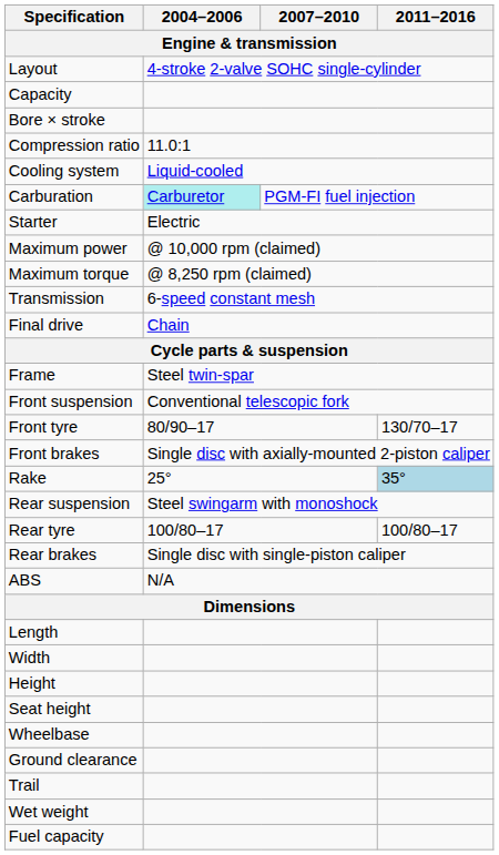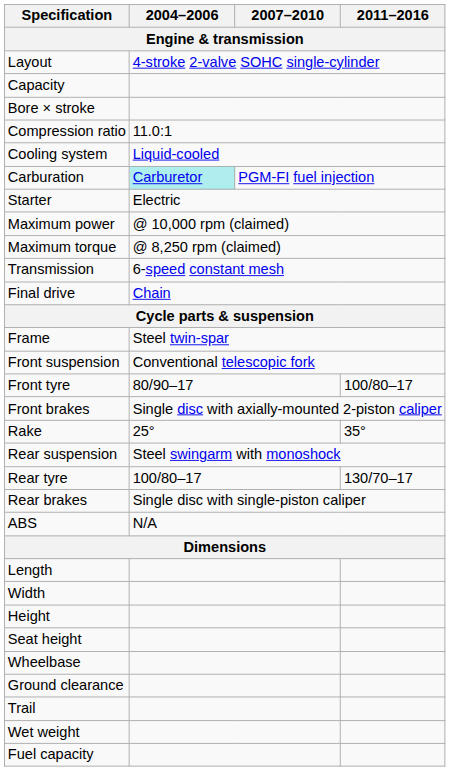Front tyre | 2011–2016 / Engine & transmission: 130/70–17 -> 100/80–17
Rake | 2011–2016 / Engine & transmission: lightblue background -> no background
Rear tyre | 2011–2016 / Engine & transmission: 100/80–17 -> 130/70–17
